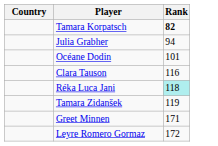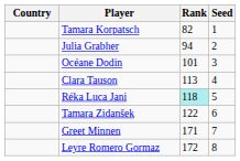+ column: Seed | 1 | 2 | 3 | 4 | 5 | 6 | 7 | 8
Tamara Korpatsch | Rank: bold -> normal
Clara Tauson | Rank: 116 -> 113
Tamara Zidanšek | Rank: 119 -> 122
